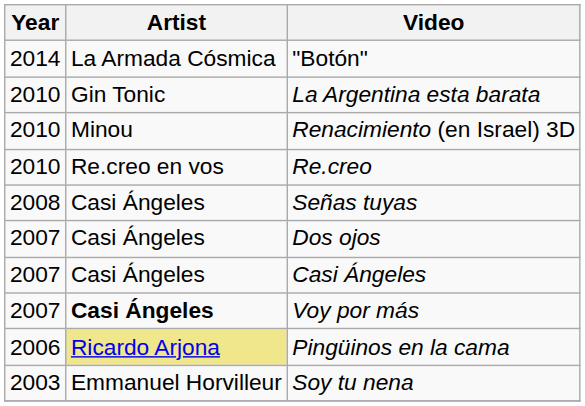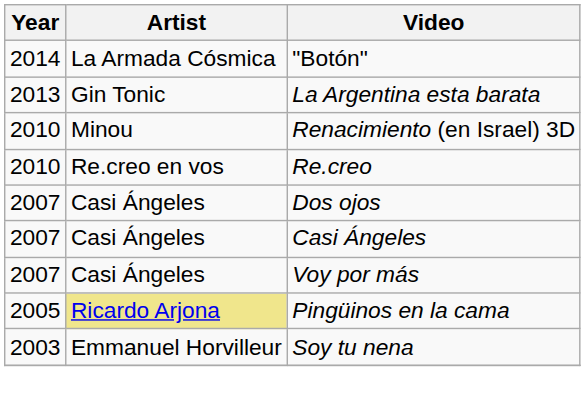La Argentina esta barata | Year: 2010 -> 2013
- row: 2008 | Casi Ángeles | Señas tuyas
Voy por más | Artist: bold -> normal
Pingüinos en la cama | Year: 2006 -> 2005
